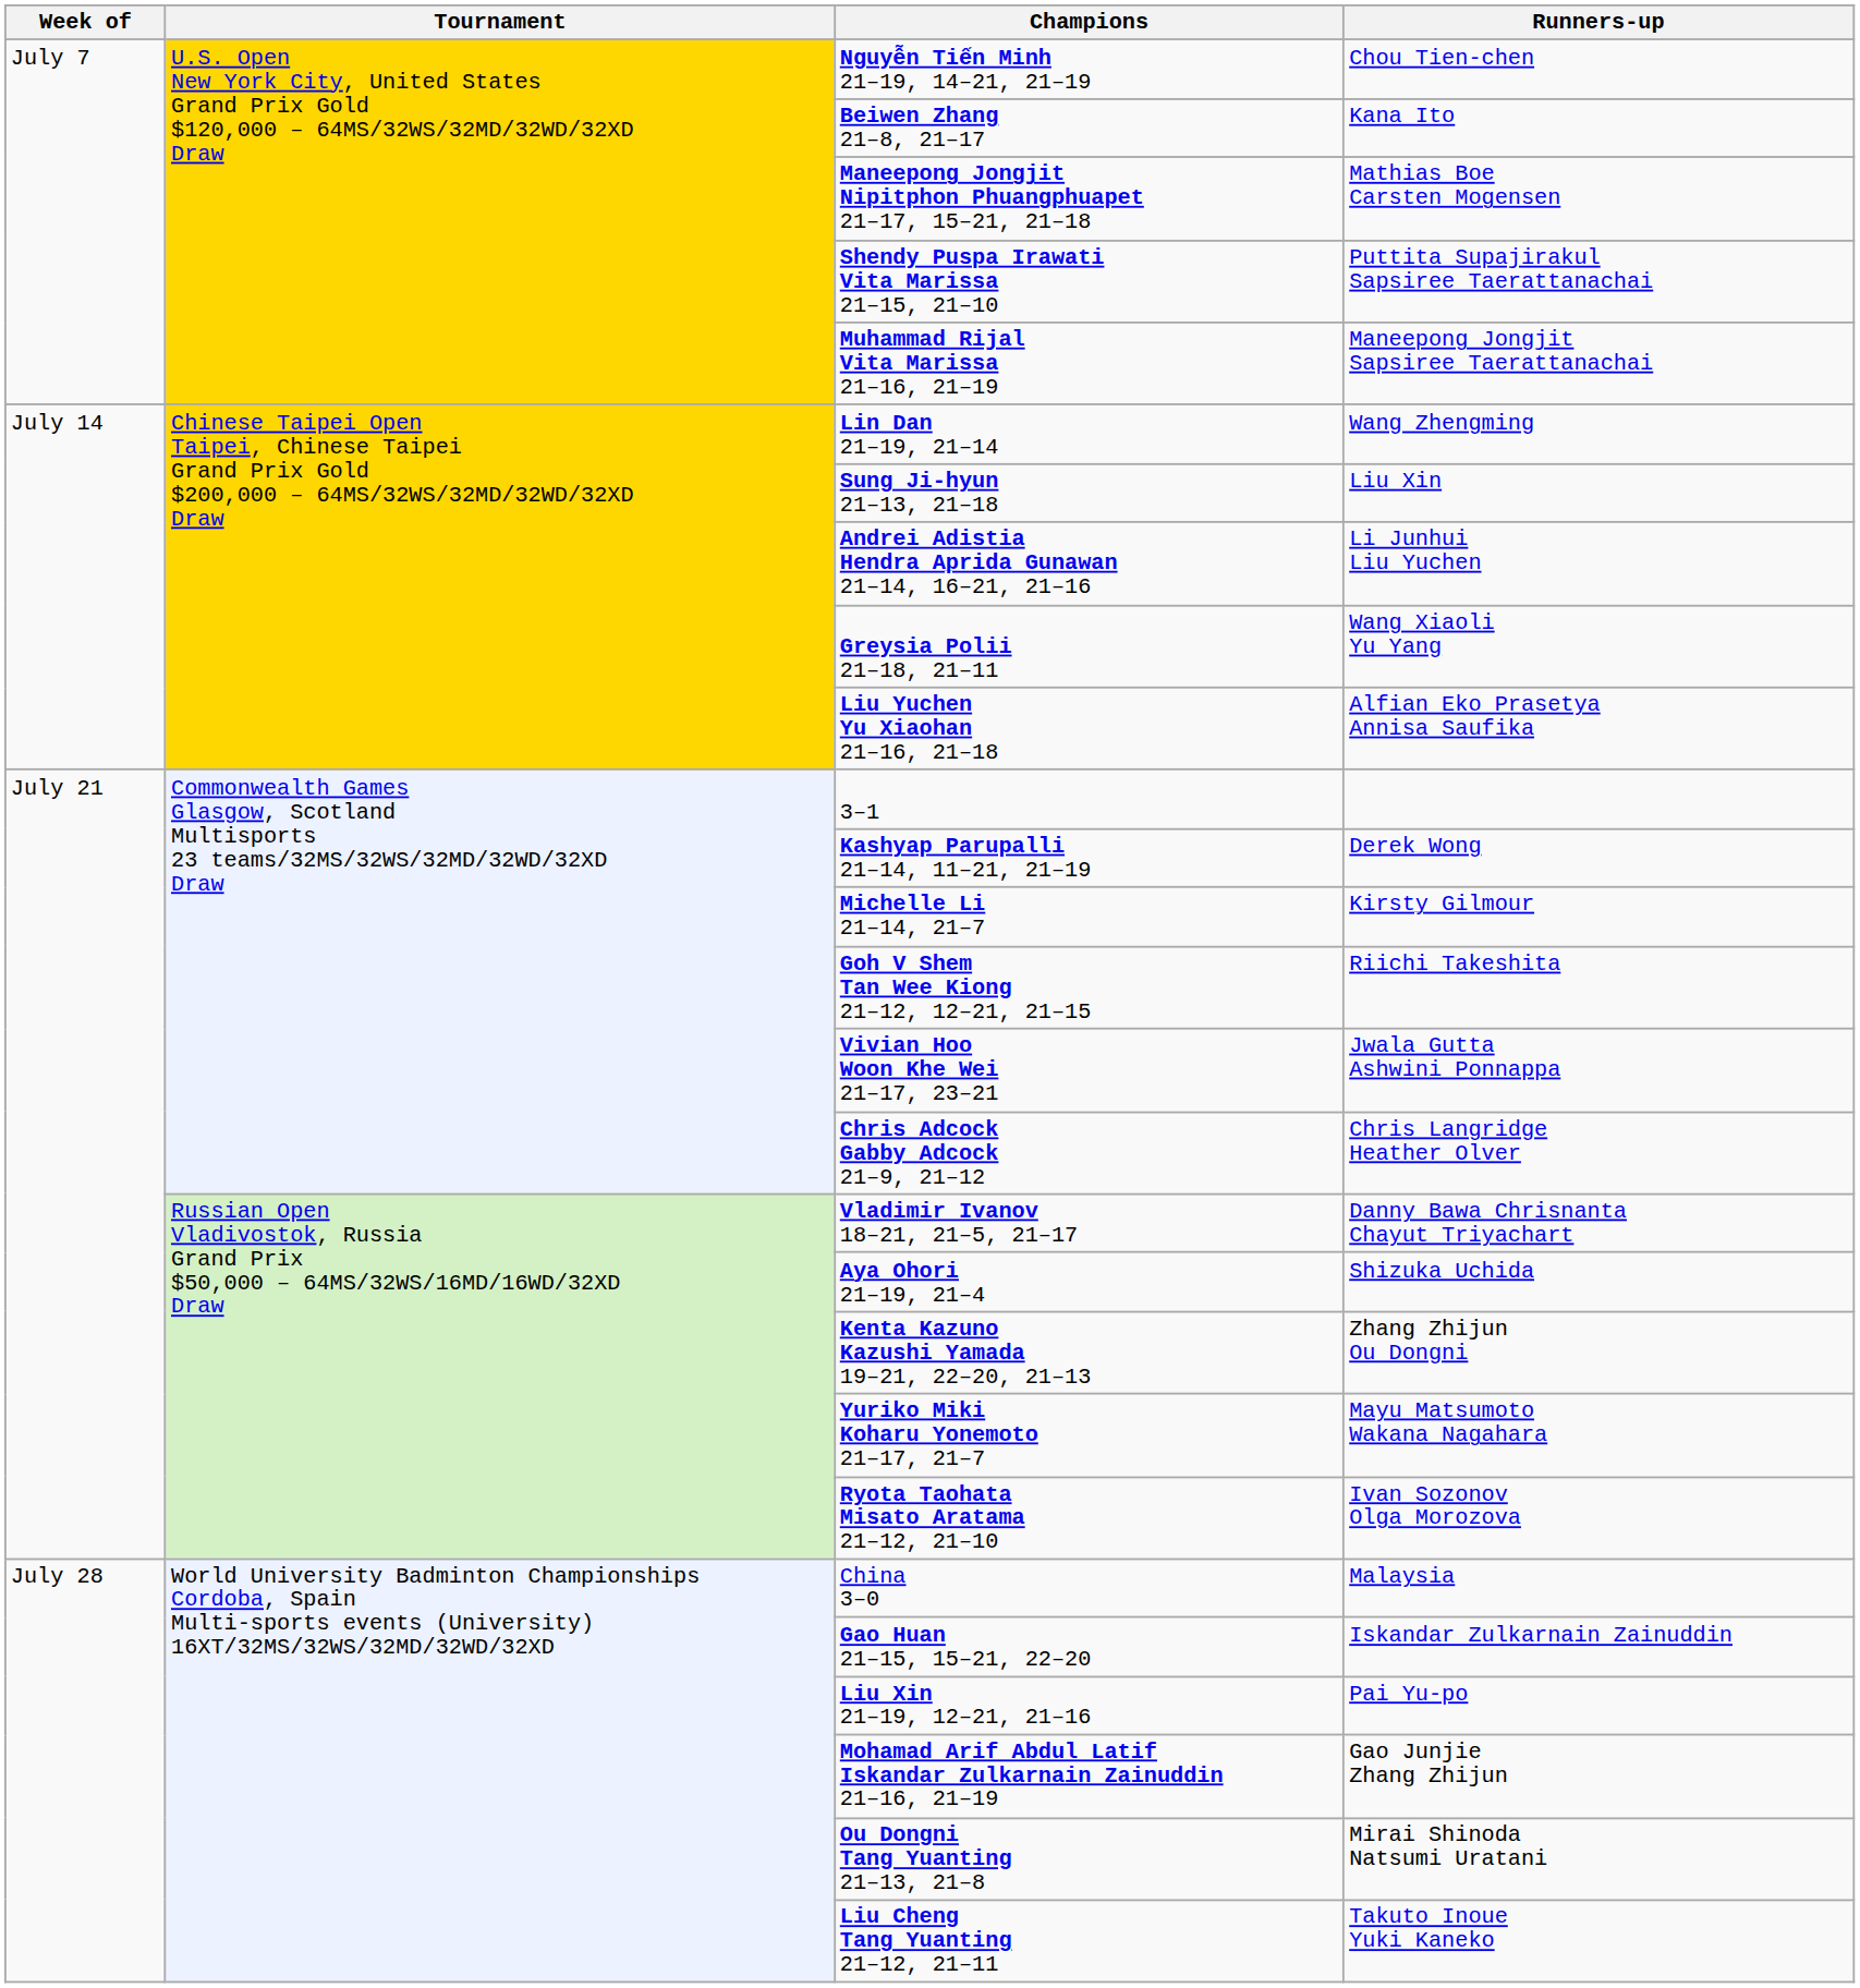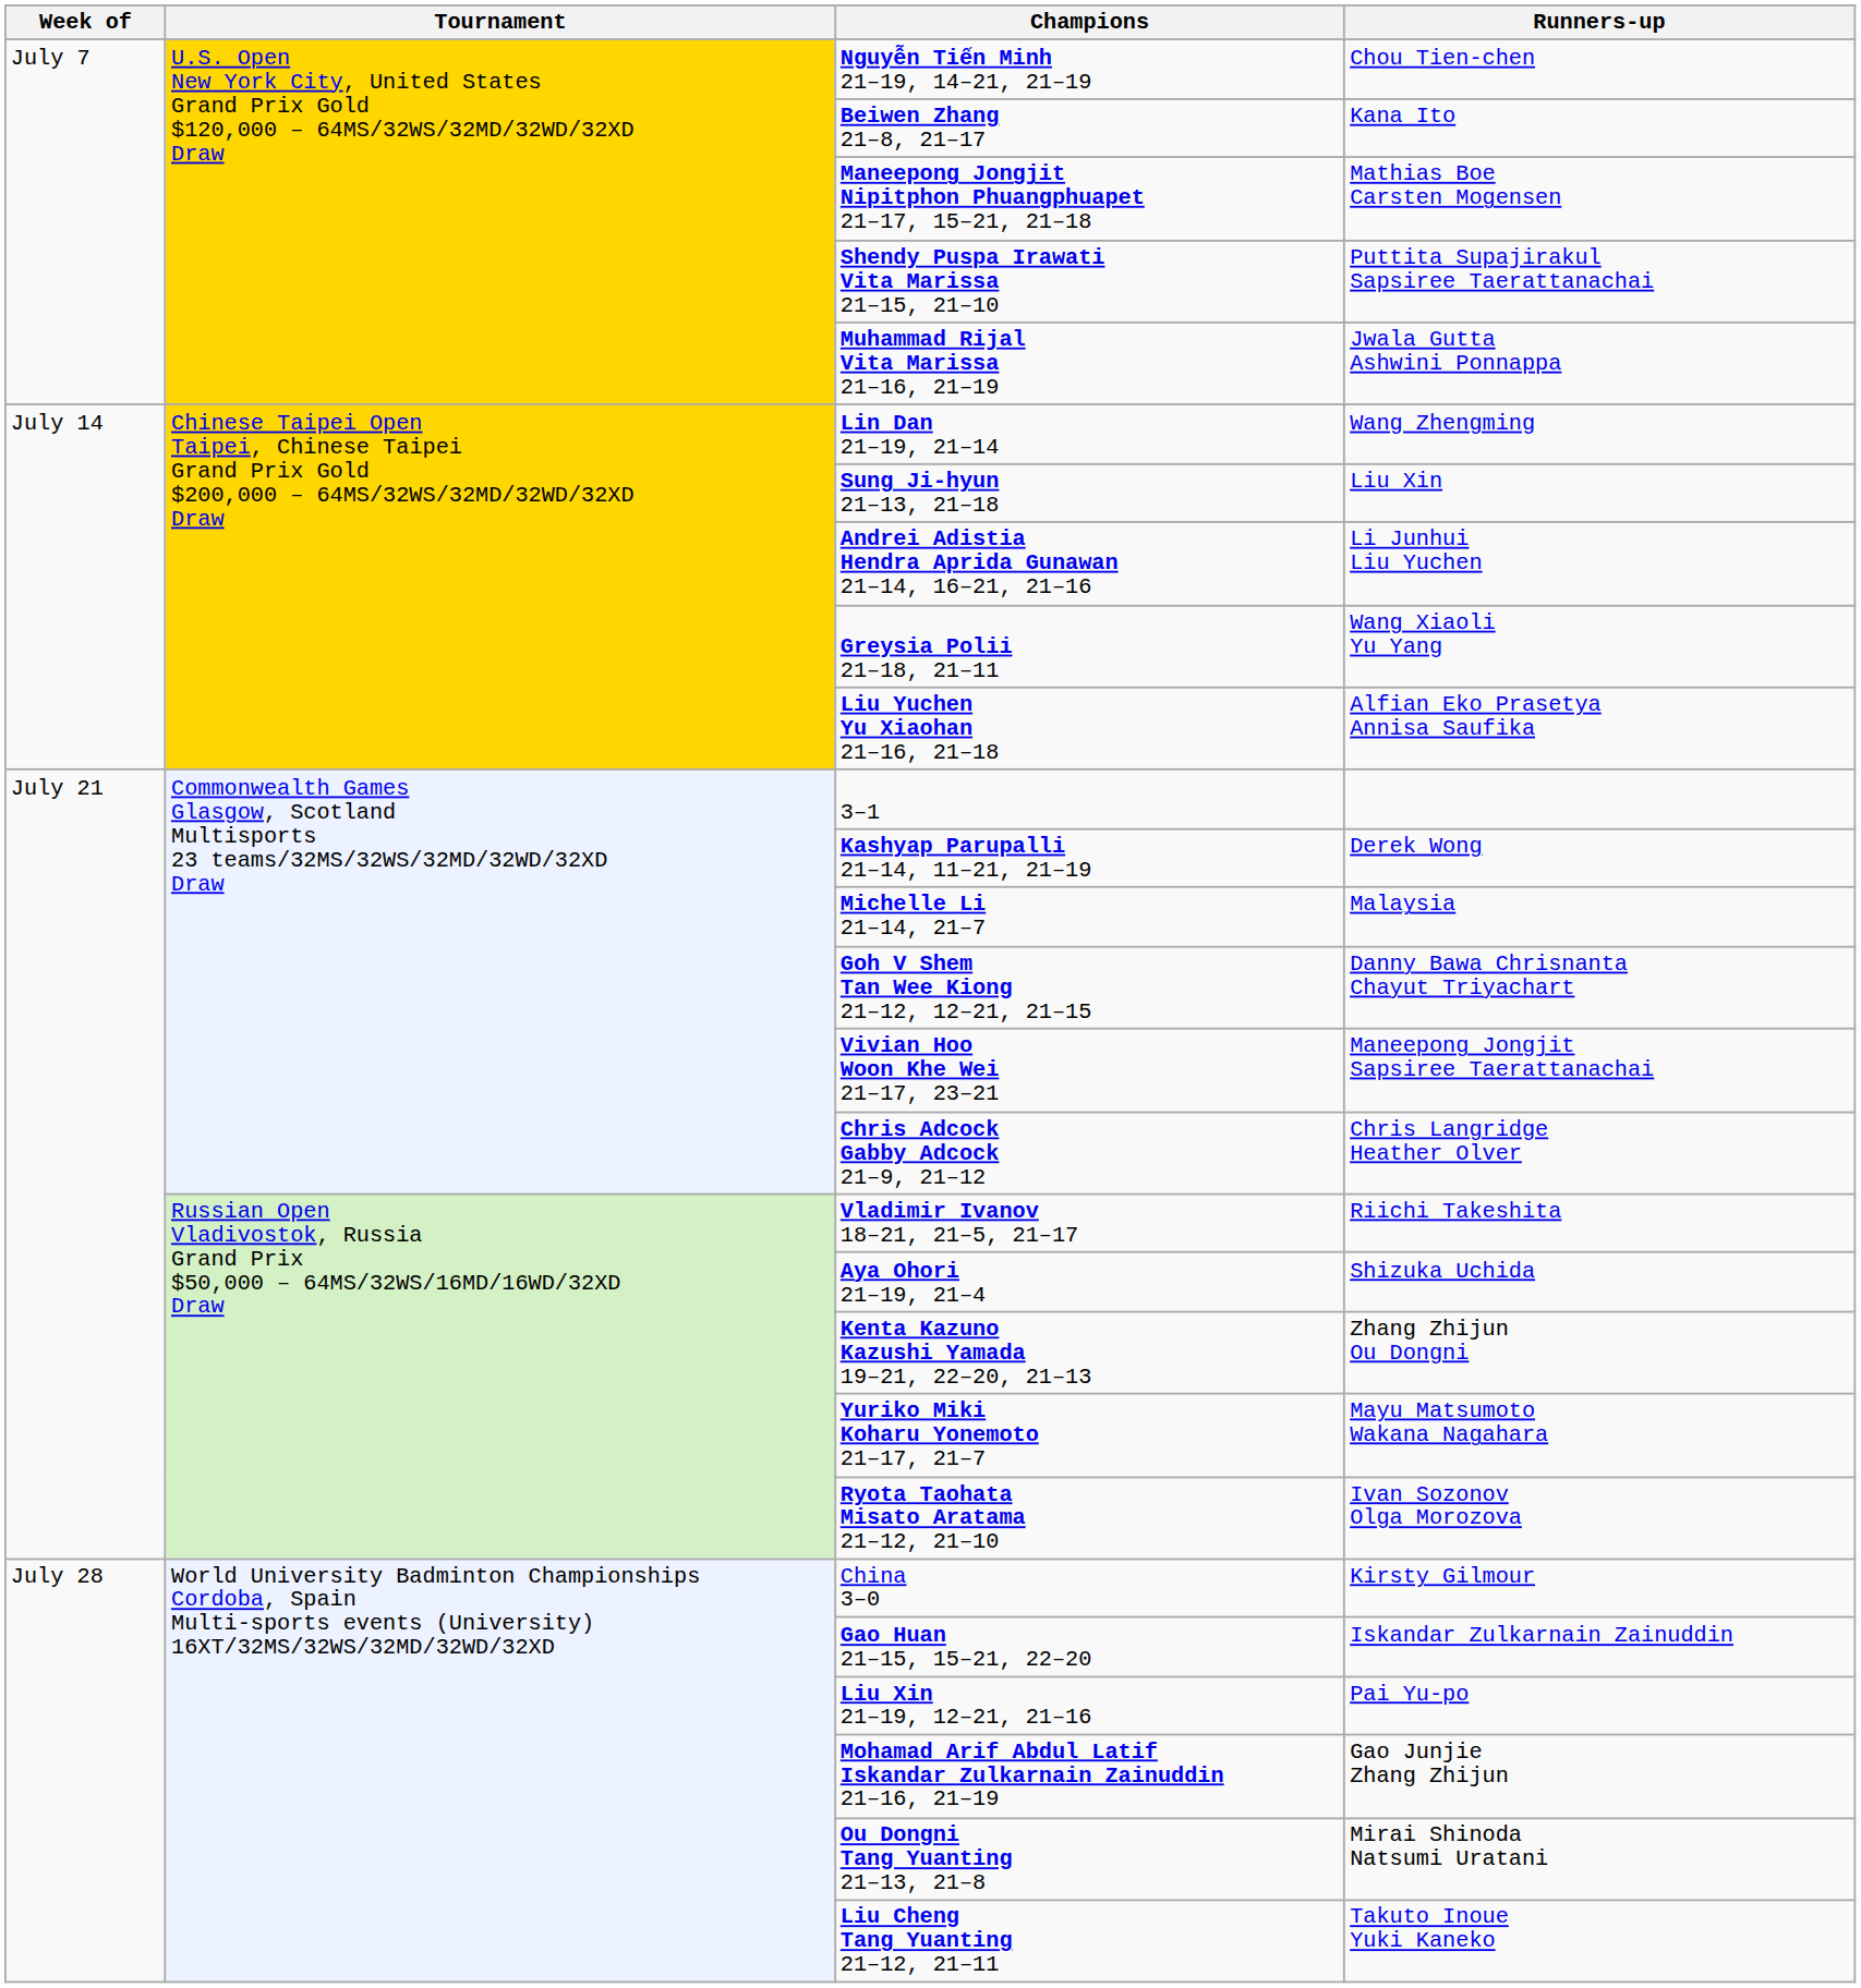Muhammad Rijal Vita Marissa 21–16, 21–19 | Runners-up: Maneepong Jongjit Sapsiree Taerattanachai -> Jwala Gutta Ashwini Ponnappa
Michelle Li 21–14, 21–7 | Runners-up: Kirsty Gilmour -> Malaysia
Goh V Shem Tan Wee Kiong 21–12, 12–21, 21–15 | Runners-up: Riichi Takeshita -> Danny Bawa Chrisnanta Chayut Triyachart
Vivian Hoo Woon Khe Wei 21–17, 23–21 | Runners-up: Jwala Gutta Ashwini Ponnappa -> Maneepong Jongjit Sapsiree Taerattanachai
Vladimir Ivanov 18–21, 21–5, 21–17 | Runners-up: Danny Bawa Chrisnanta Chayut Triyachart -> Riichi Takeshita
China 3–0 | Runners-up: Malaysia -> Kirsty Gilmour
